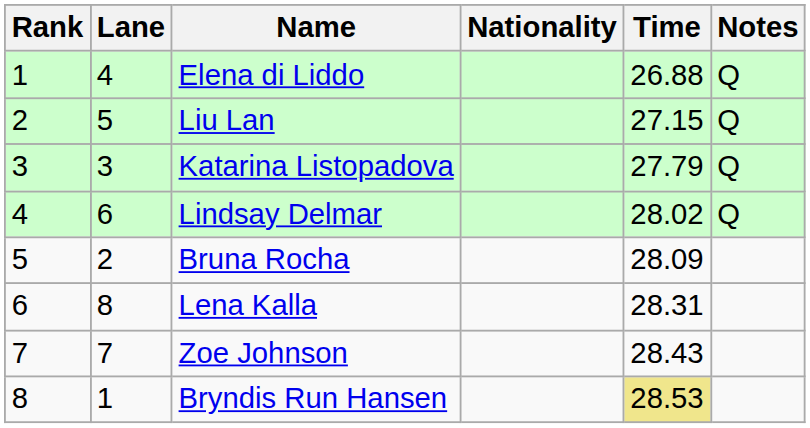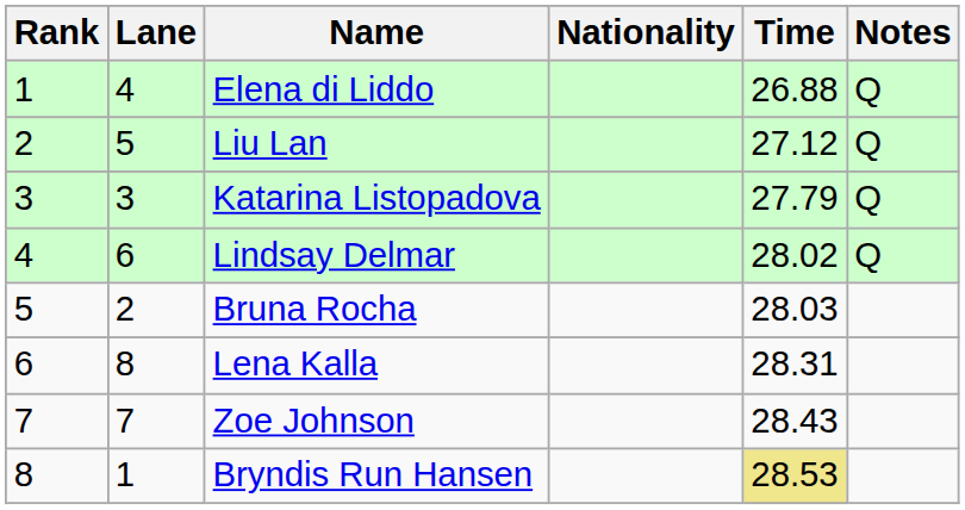Liu Lan | Time: 27.15 -> 27.12
Bruna Rocha | Time: 28.09 -> 28.03
